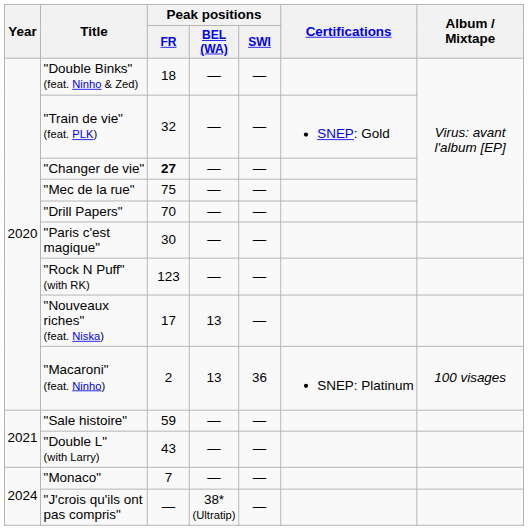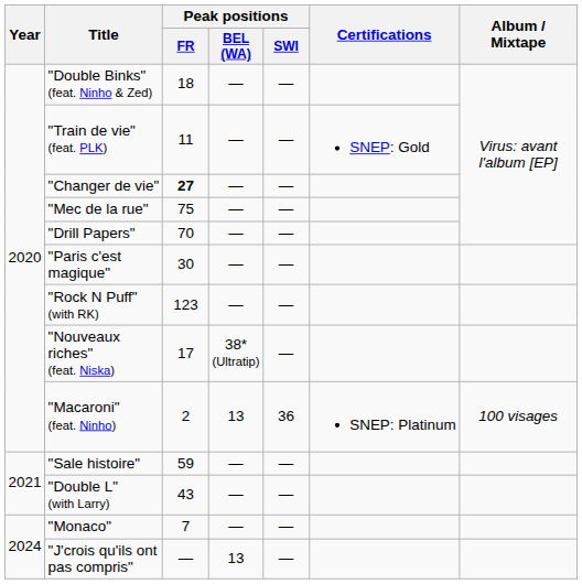"Train de vie" (feat. PLK) | Peak positions / FR: 32 -> 11
"Nouveaux riches" (feat. Niska) | Peak positions / BEL (WA): 13 -> 38* (Ultratip)
"J'crois qu'ils ont pas compris" | Peak positions / BEL (WA): 38* (Ultratip) -> 13
